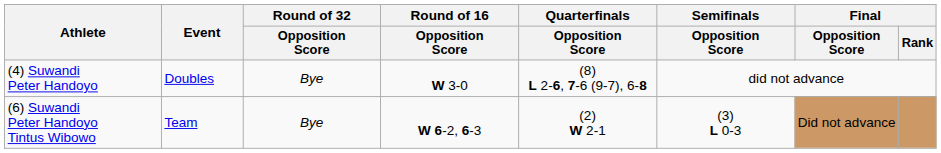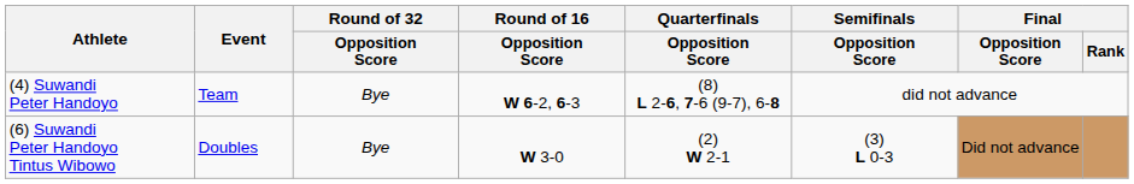(4) Suwandi Peter Handoyo | Event: Doubles -> Team
(4) Suwandi Peter Handoyo | Round of 16 / Opposition Score: W 3-0 -> W 6-2, 6-3
(6) Suwandi Peter Handoyo Tintus Wibowo | Event: Team -> Doubles
(6) Suwandi Peter Handoyo Tintus Wibowo | Round of 16 / Opposition Score: W 6-2, 6-3 -> W 3-0
